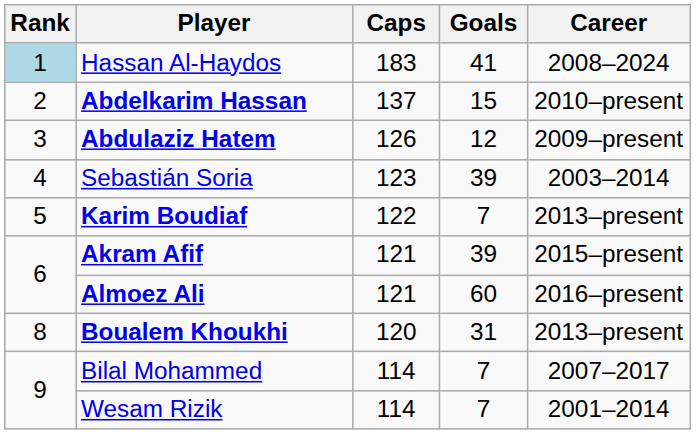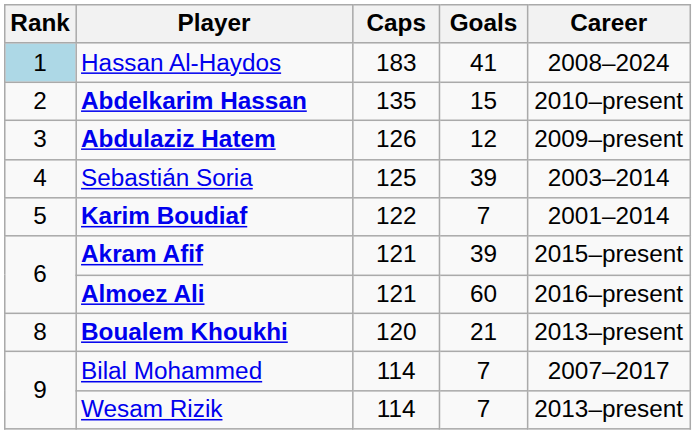Abdelkarim Hassan | Caps: 137 -> 135
Sebastián Soria | Caps: 123 -> 125
Karim Boudiaf | Career: 2013–present -> 2001–2014
Boualem Khoukhi | Goals: 31 -> 21
Wesam Rizik | Career: 2001–2014 -> 2013–present
